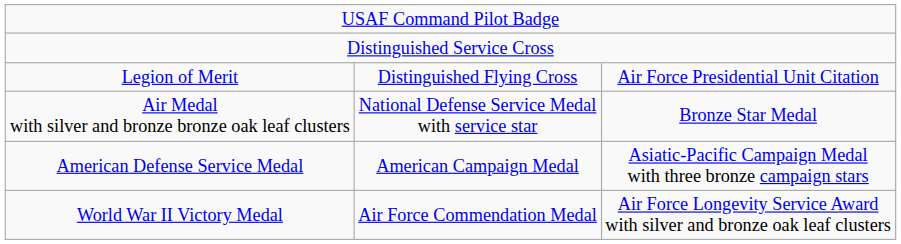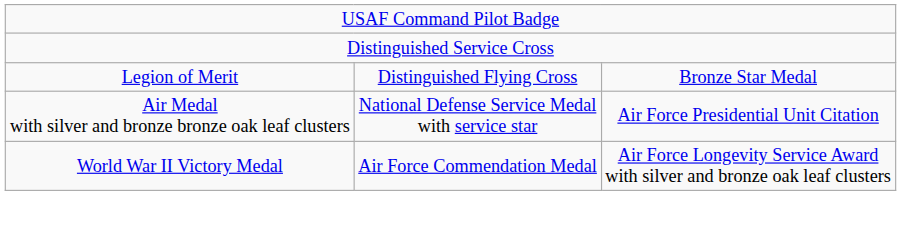Legion of Merit | column 3: Air Force Presidential Unit Citation -> Bronze Star Medal
Air Medal with silver and bronze bronze oak leaf clusters | column 3: Bronze Star Medal -> Air Force Presidential Unit Citation
- row: American Defense Service Medal | American Campaign Medal | Asiatic-Pacific Campaign Medal with three bronze campaign stars
